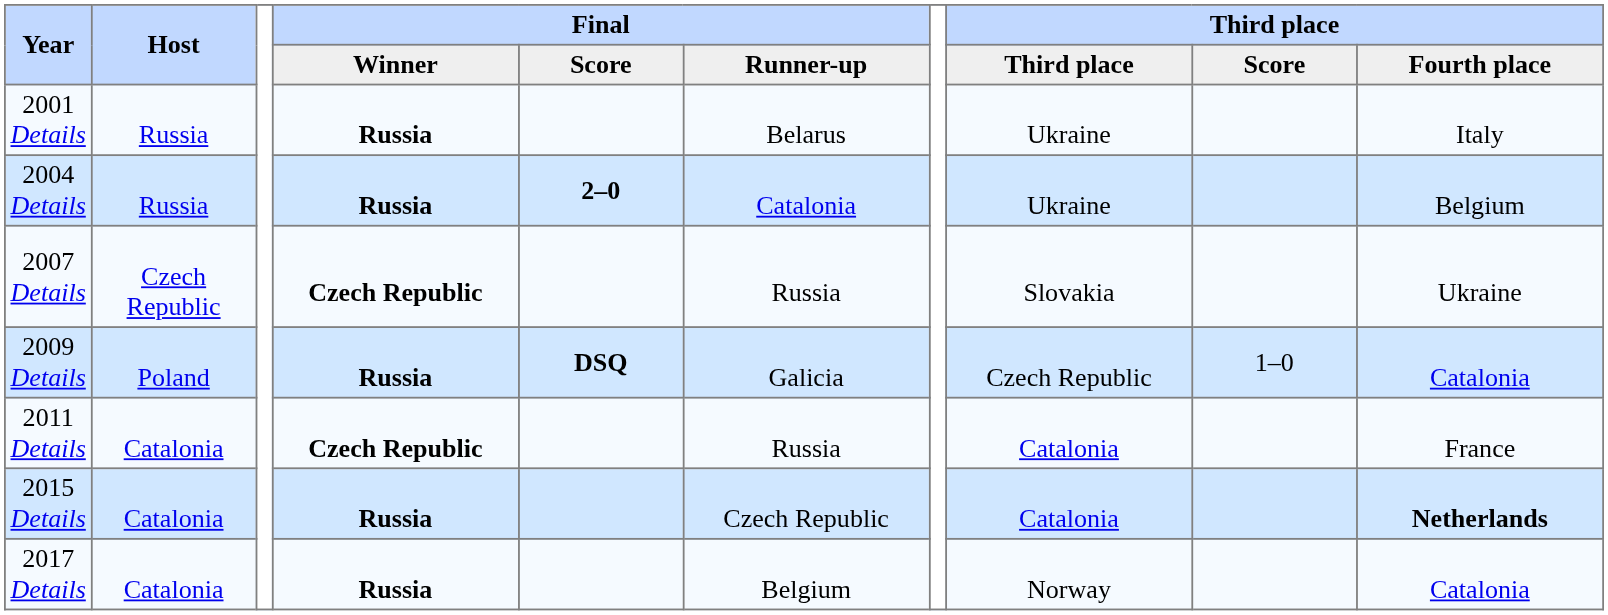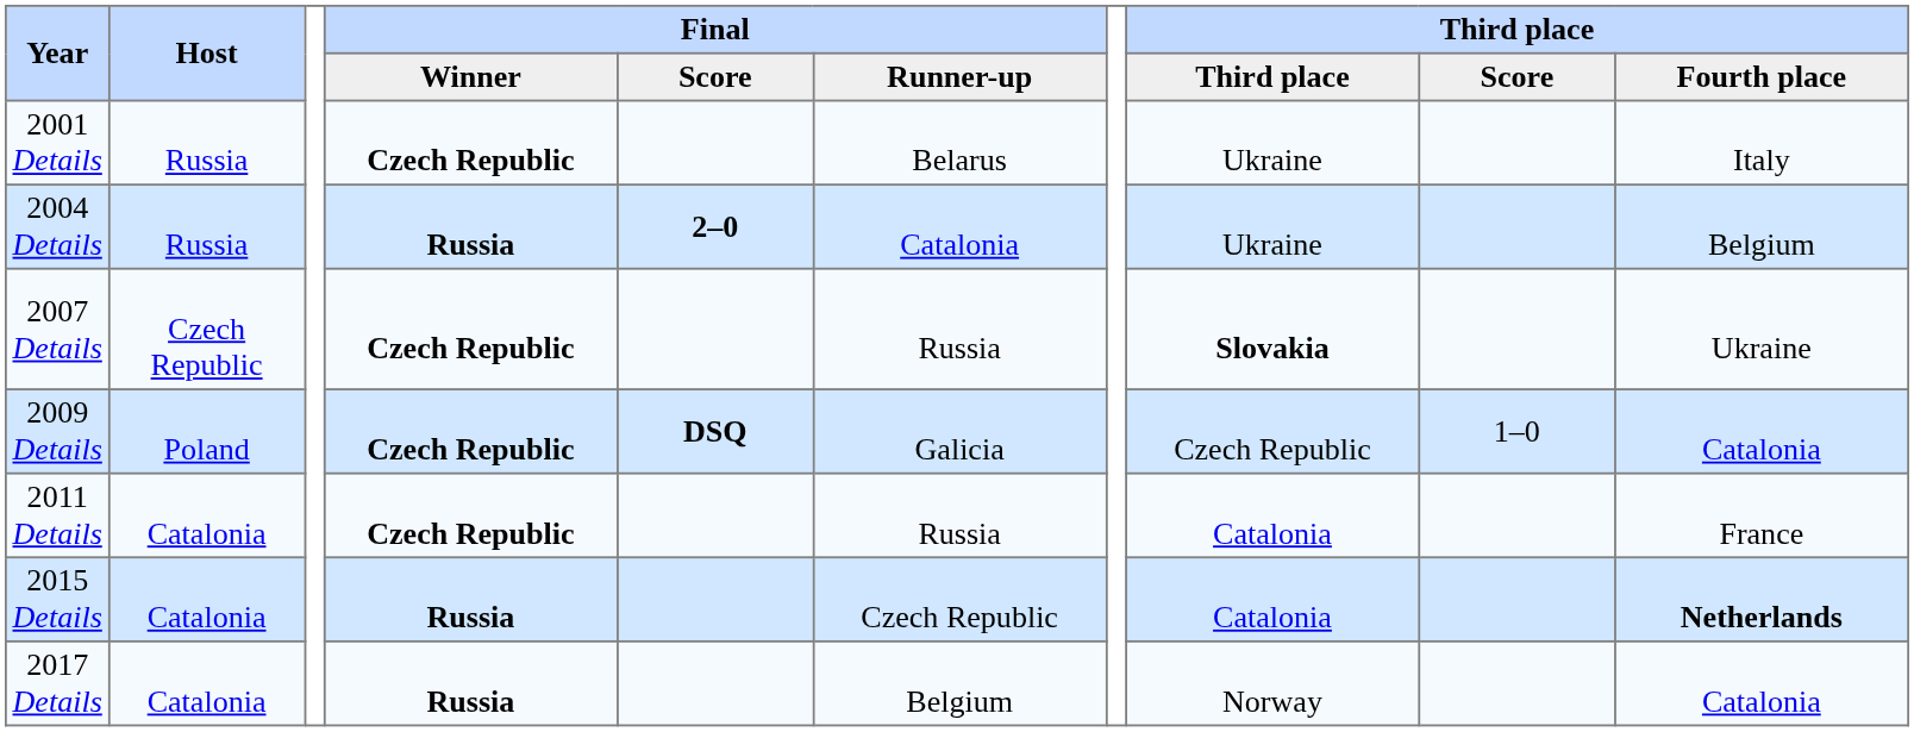2001 Details | Final / Winner: Russia -> Czech Republic
2007 Details | Third place: normal -> bold
2009 Details | Final / Winner: Russia -> Czech Republic
